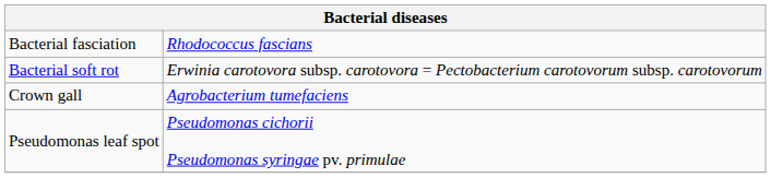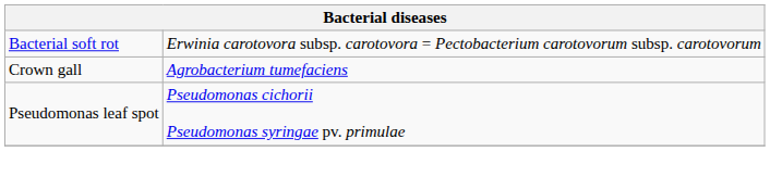- row: Bacterial fasciation | Rhodococcus fascians
